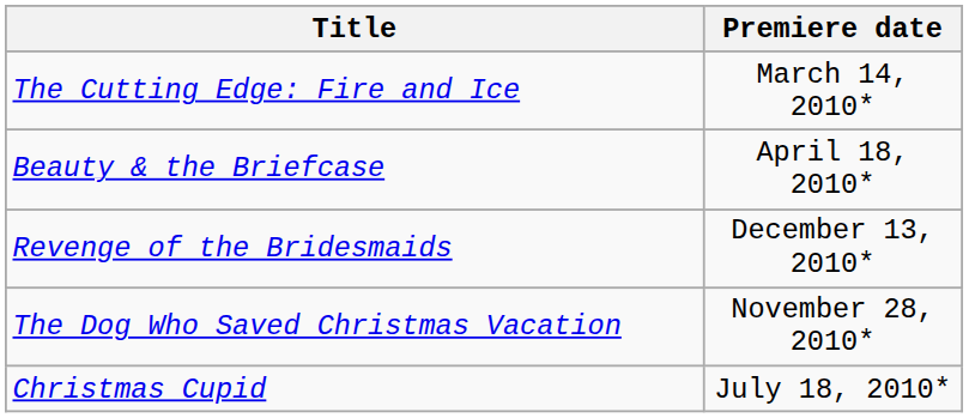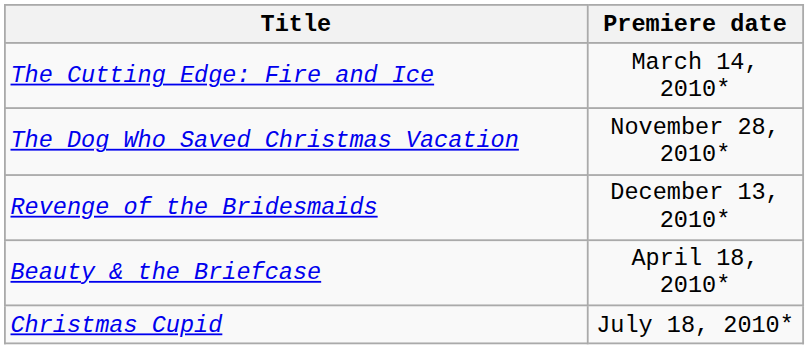rows swapped: Beauty & the Briefcase <-> The Dog Who Saved Christmas Vacation
